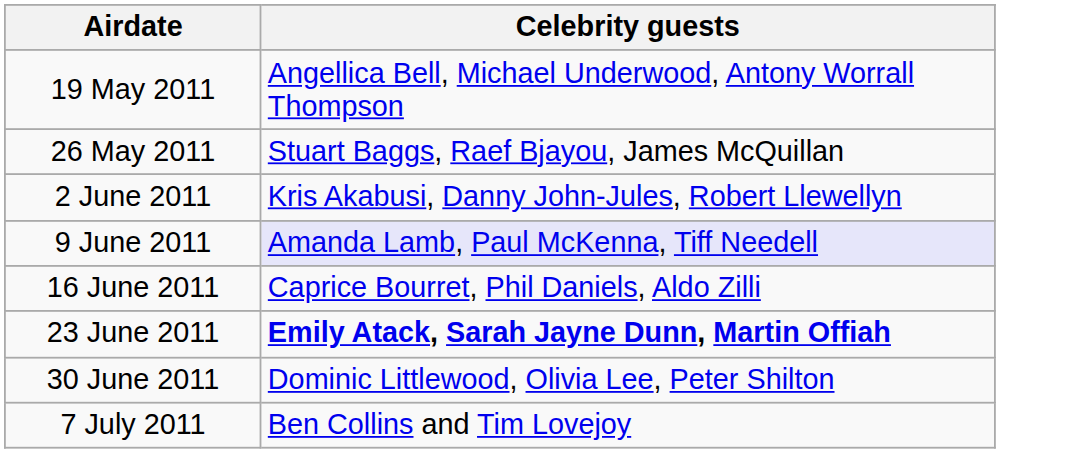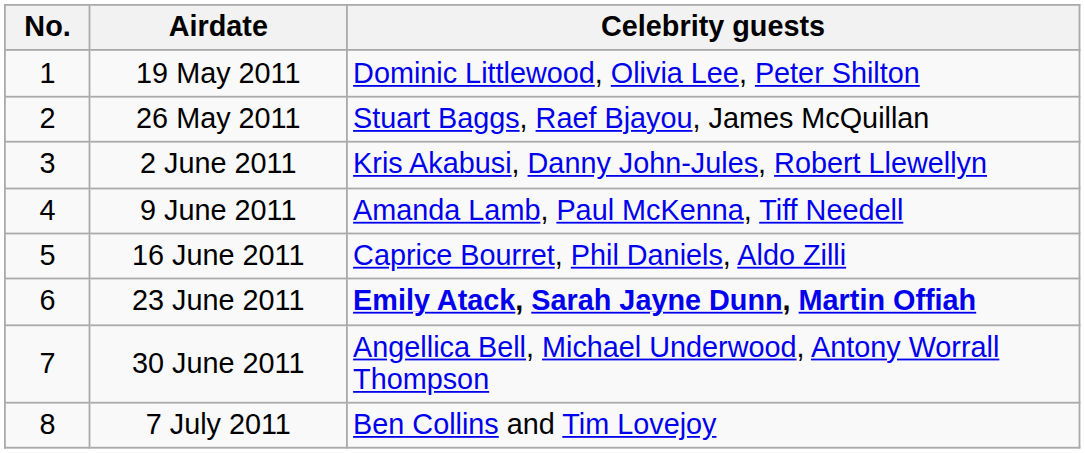+ column: No. | 1 | 2 | 3 | 4 | 5 | 6 | 7 | 8
19 May 2011 | Celebrity guests: Angellica Bell, Michael Underwood, Antony Worrall Thompson -> Dominic Littlewood, Olivia Lee, Peter Shilton
9 June 2011 | Celebrity guests: lavender background -> no background
30 June 2011 | Celebrity guests: Dominic Littlewood, Olivia Lee, Peter Shilton -> Angellica Bell, Michael Underwood, Antony Worrall Thompson
